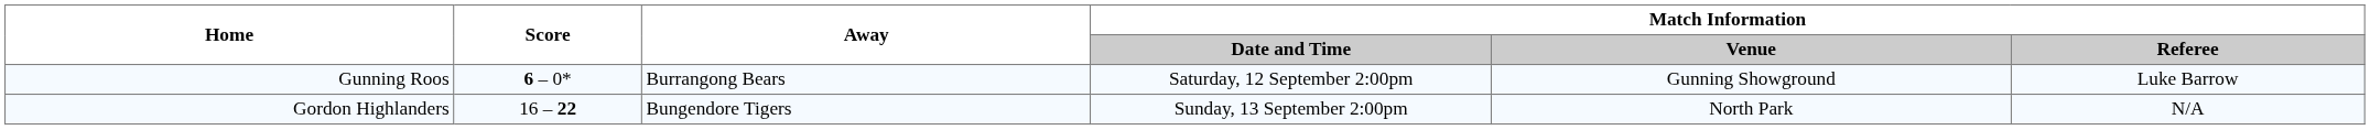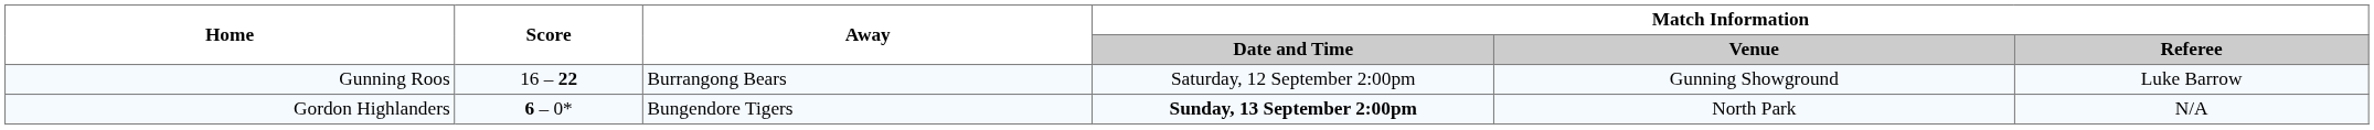Gunning Roos | Score: 6 – 0* -> 16 – 22
Gordon Highlanders | Score: 16 – 22 -> 6 – 0*
Gordon Highlanders | Match Information / Date and Time: normal -> bold
